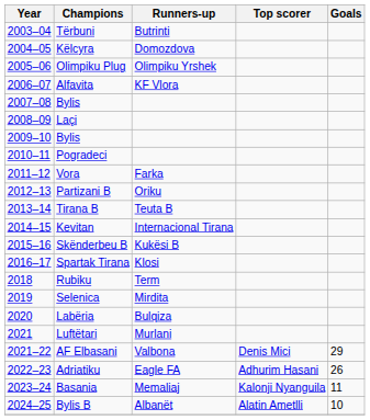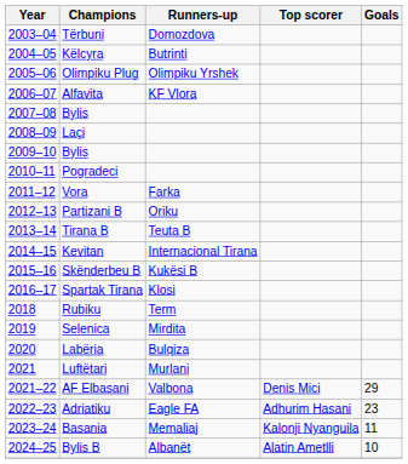Tërbuni | Runners-up: Butrinti -> Domozdova
Këlcyra | Runners-up: Domozdova -> Butrinti
Adriatiku | Goals: 26 -> 23
